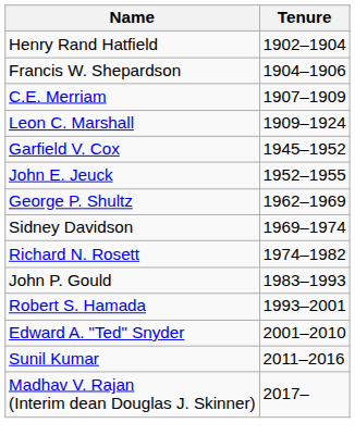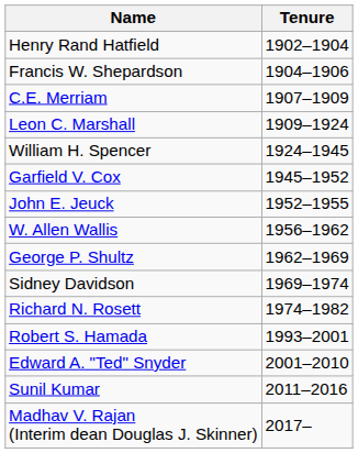+ row: William H. Spencer | 1924–1945
+ row: W. Allen Wallis | 1956–1962
- row: John P. Gould | 1983–1993
